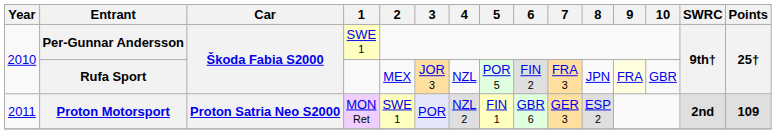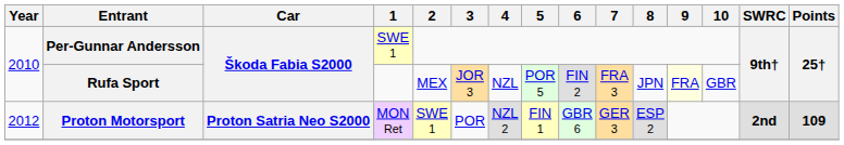Proton Motorsport | Year: 2011 -> 2012
Proton Motorsport | 3: lavender background -> no background
